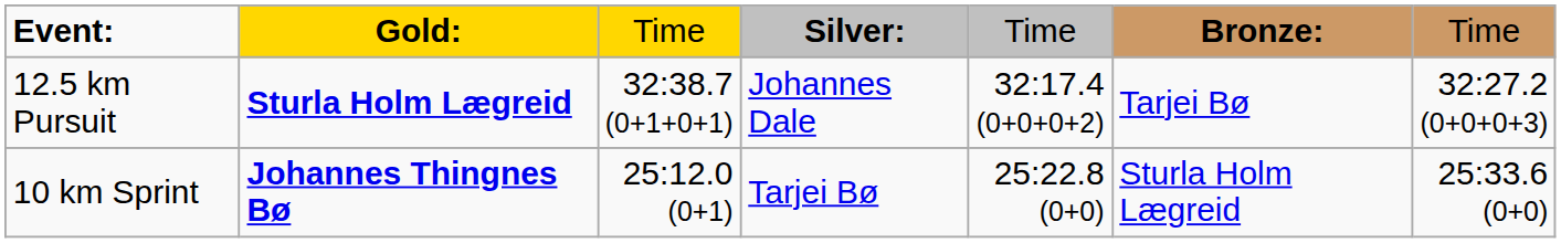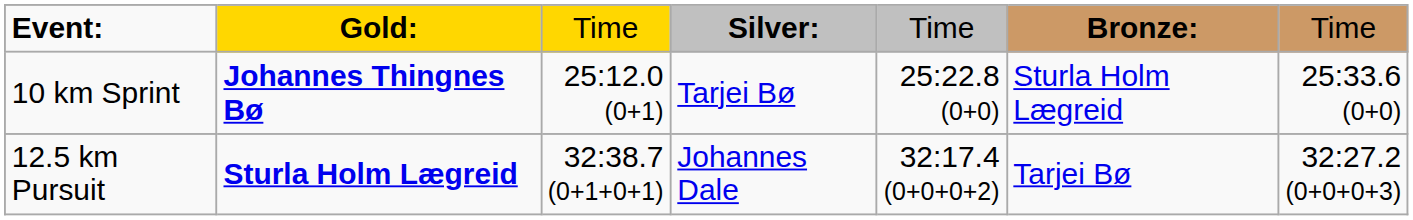rows swapped: 10 km Sprint <-> 12.5 km Pursuit
